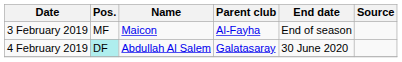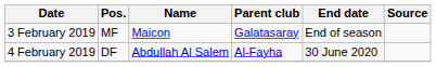3 February 2019 | Parent club: Al-Fayha -> Galatasaray
4 February 2019 | Pos.: paleturquoise background -> no background
4 February 2019 | Parent club: Galatasaray -> Al-Fayha
